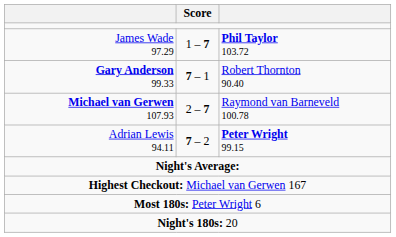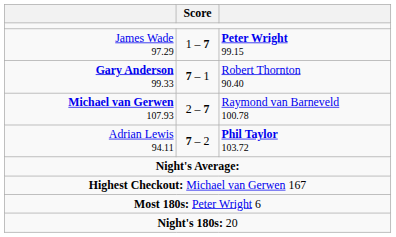James Wade 97.29 | column 3: Phil Taylor 103.72 -> Peter Wright 99.15
Adrian Lewis 94.11 | column 3: Peter Wright 99.15 -> Phil Taylor 103.72
